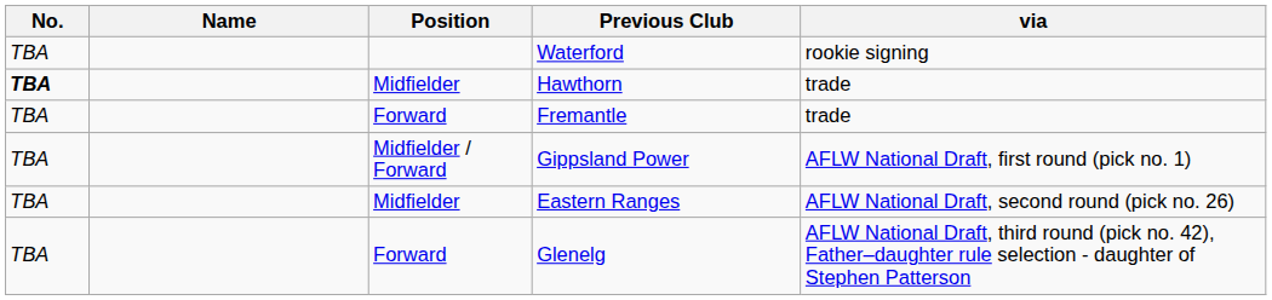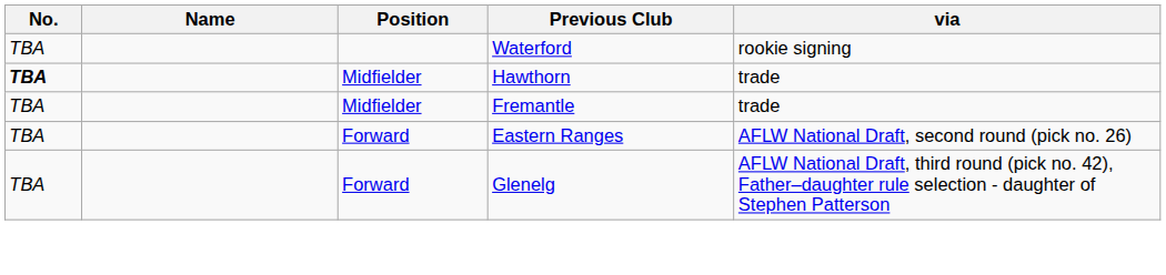Fremantle | Position: Forward -> Midfielder
- row: TBA | Midfielder / Forward | Gippsland Power | AFLW National Draft, first round (pick no. 1)
Eastern Ranges | Position: Midfielder -> Forward
